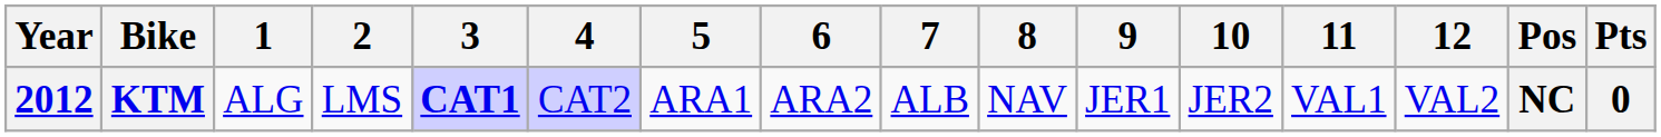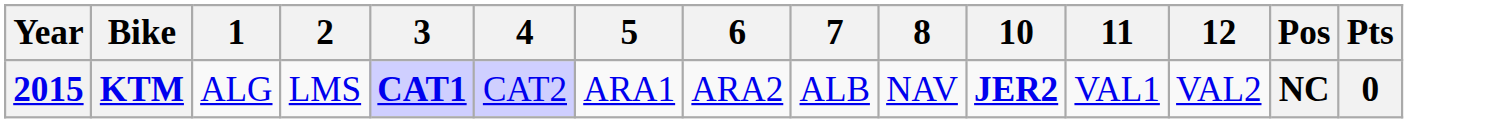- column: 9 | JER1
KTM | Year: 2012 -> 2015
KTM | 10: normal -> bold
